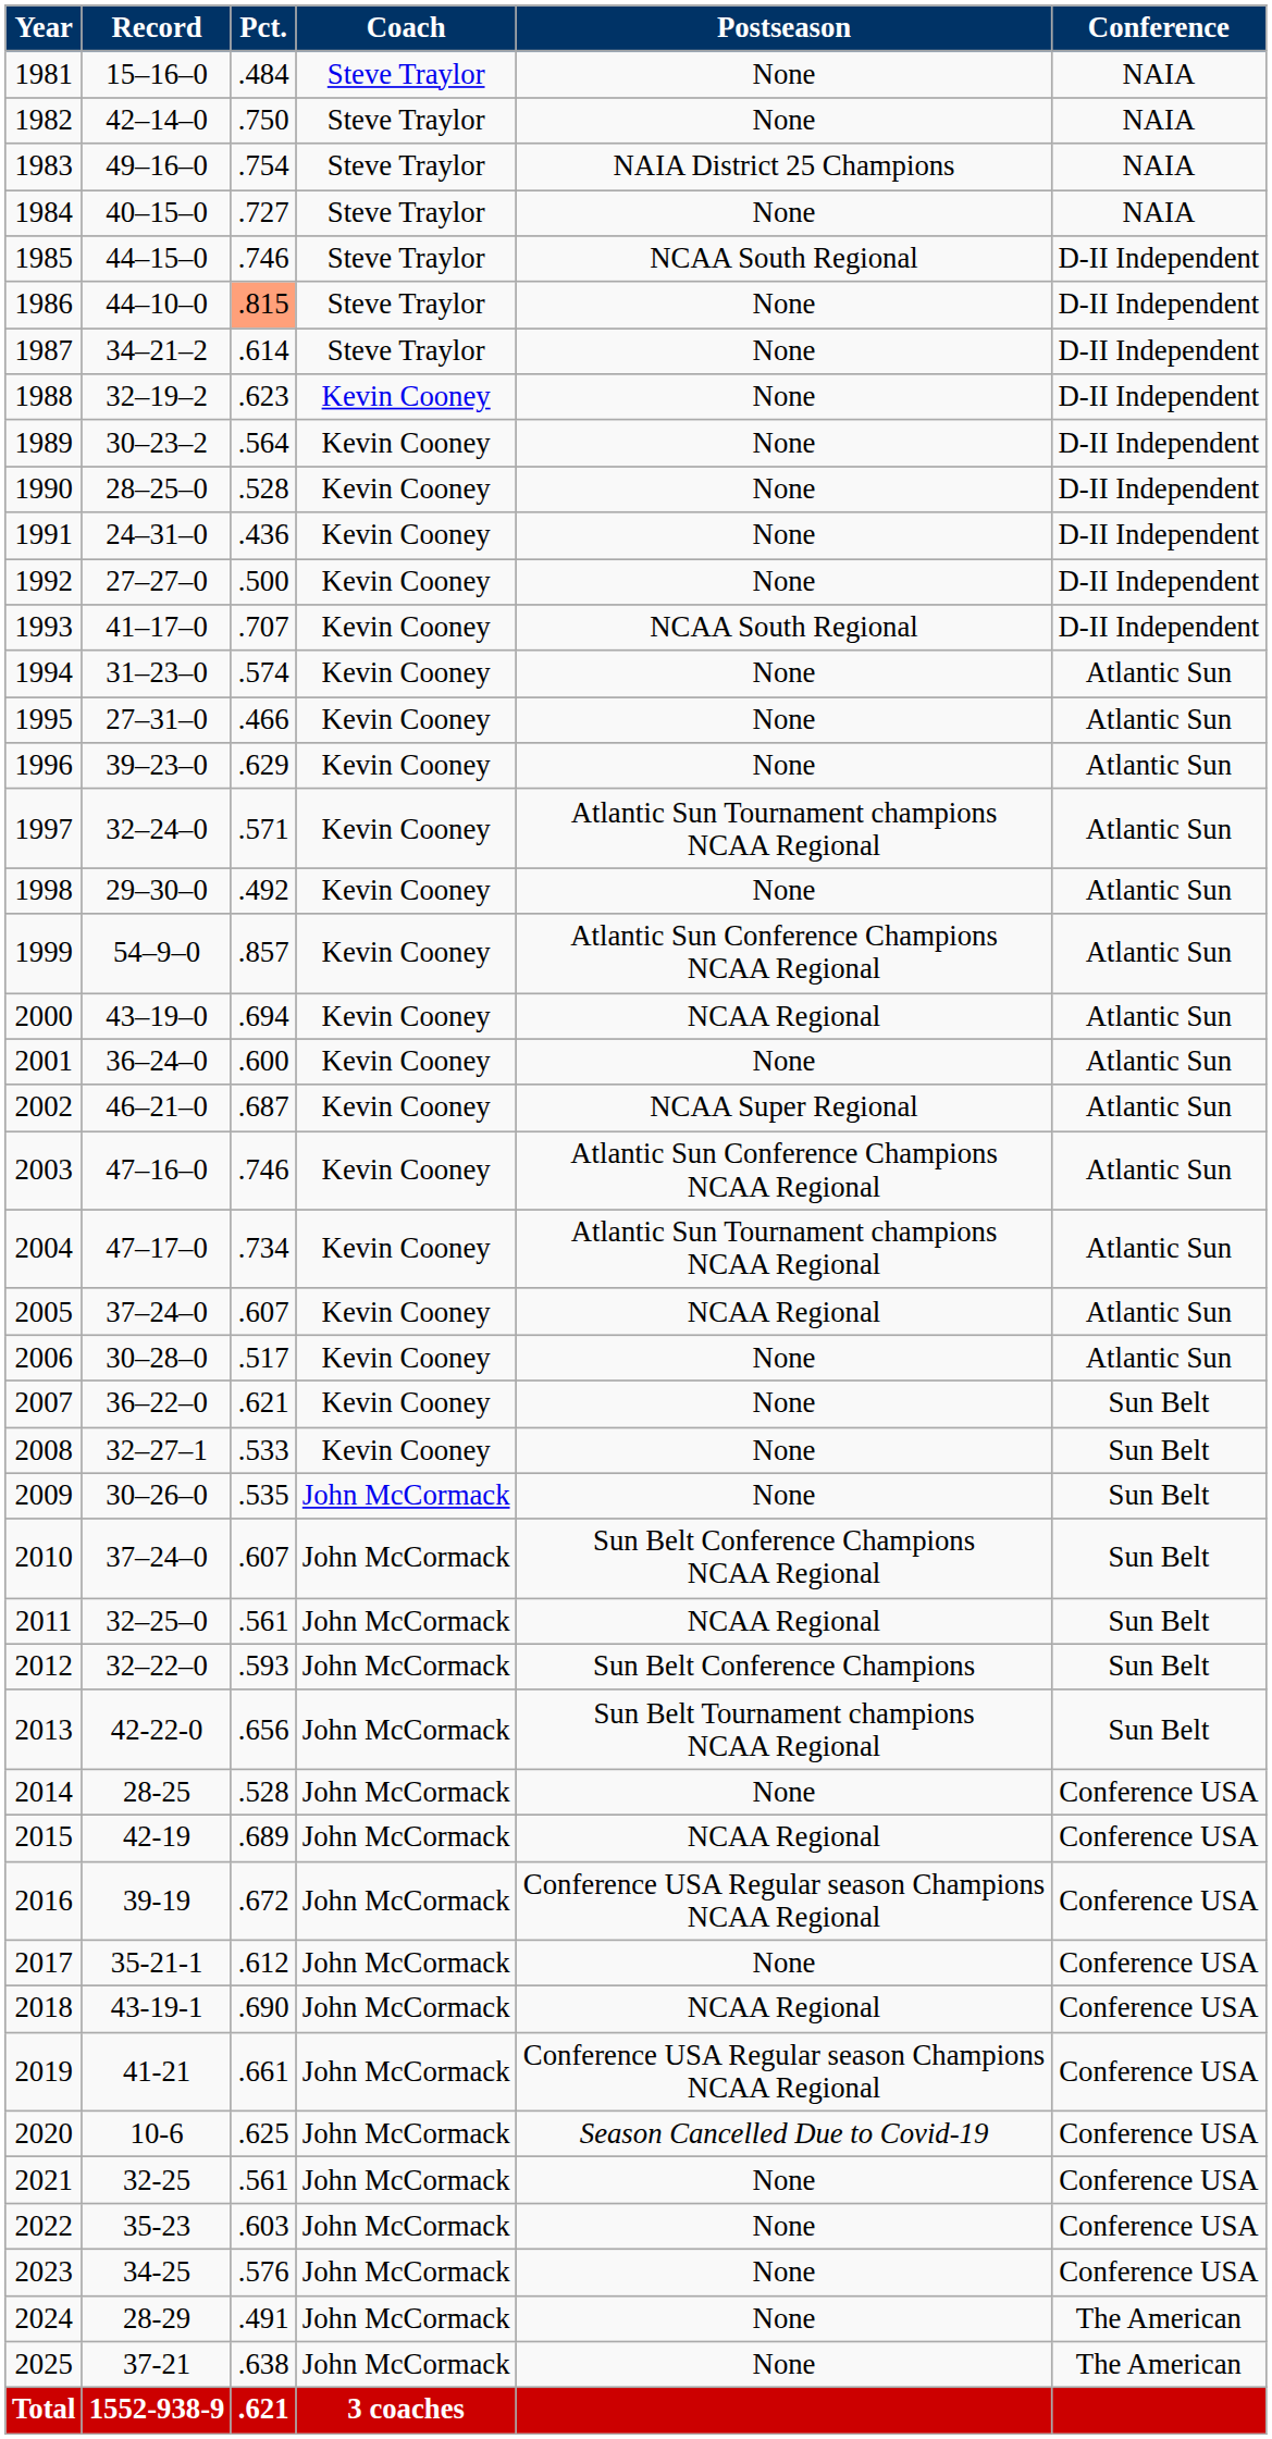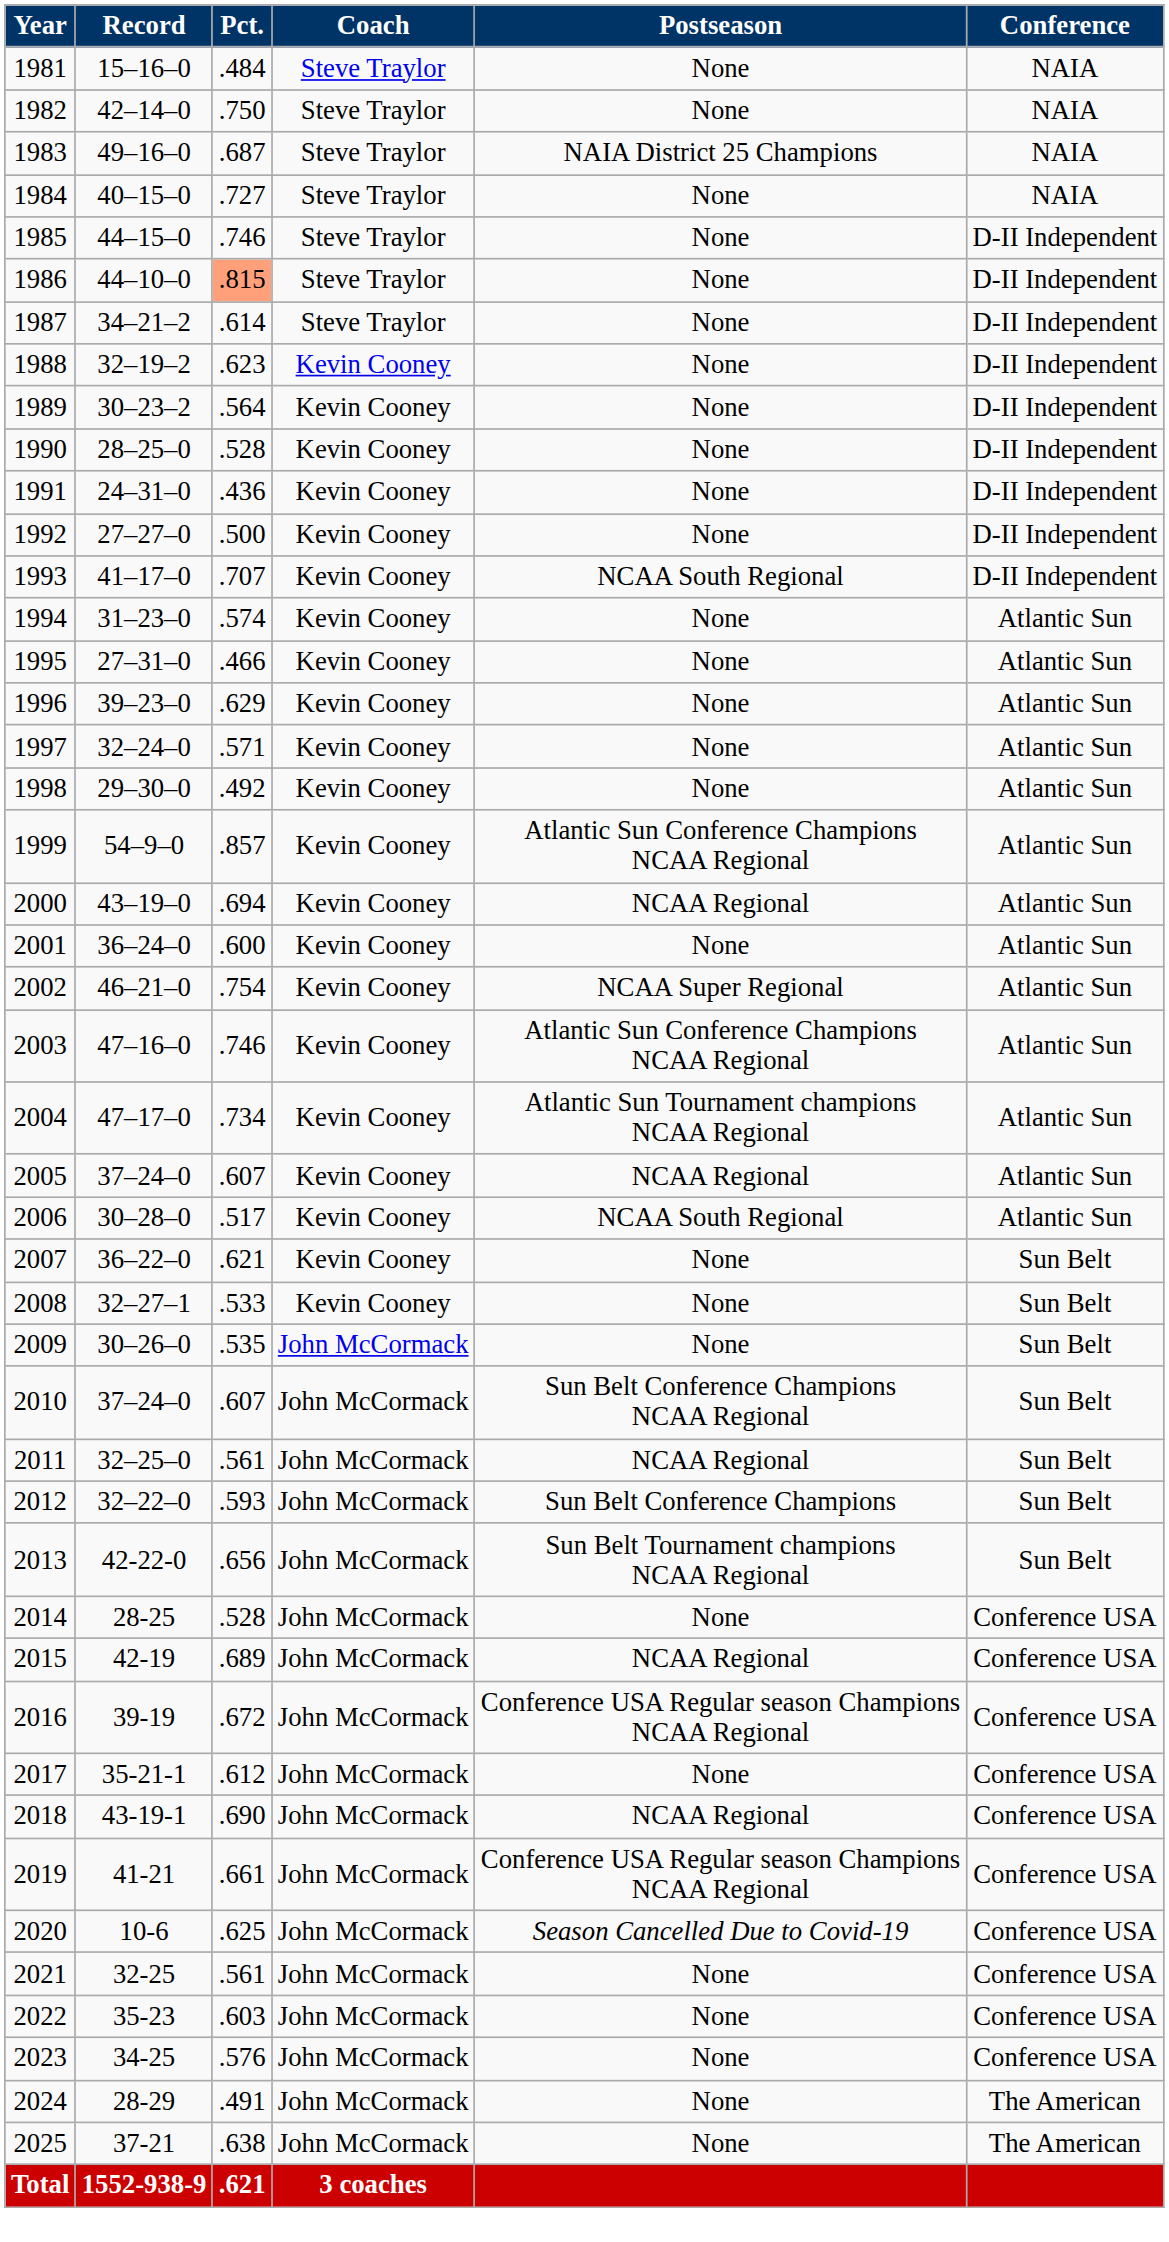1983 | Pct.: .754 -> .687
1985 | Postseason: NCAA South Regional -> None
1997 | Postseason: Atlantic Sun Tournament champions NCAA Regional -> None
2002 | Pct.: .687 -> .754
2006 | Postseason: None -> NCAA South Regional
